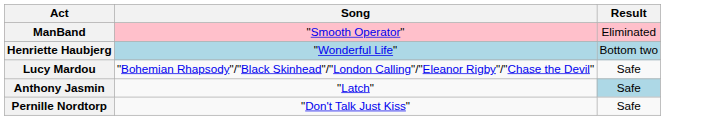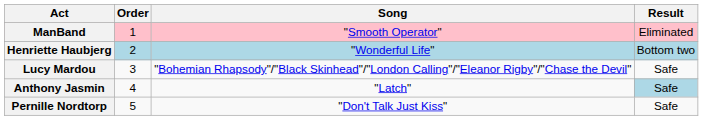+ column: Order | 1 | 2 | 3 | 4 | 5
